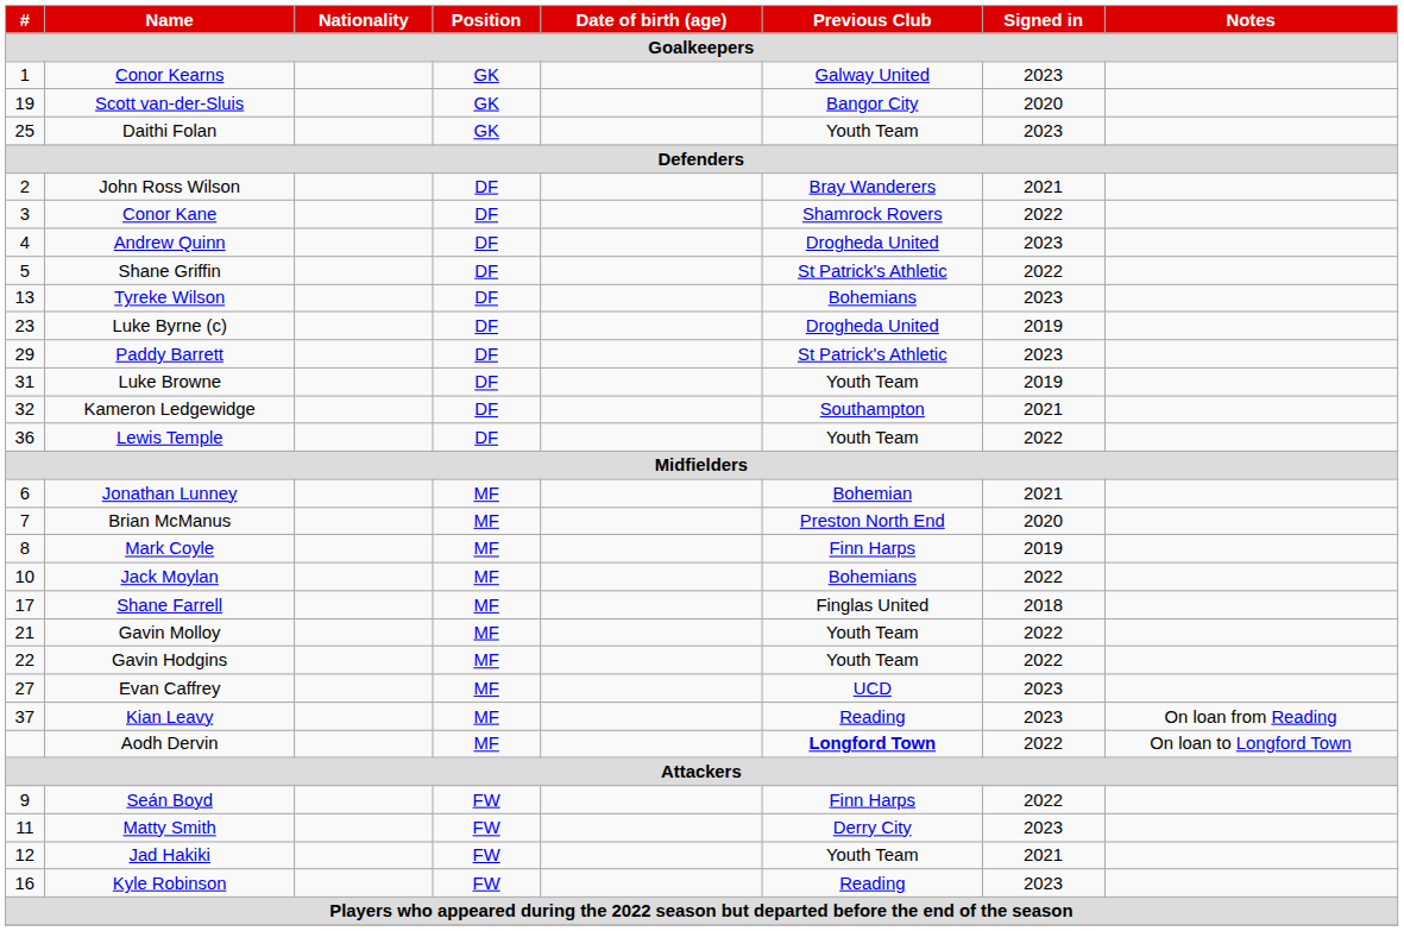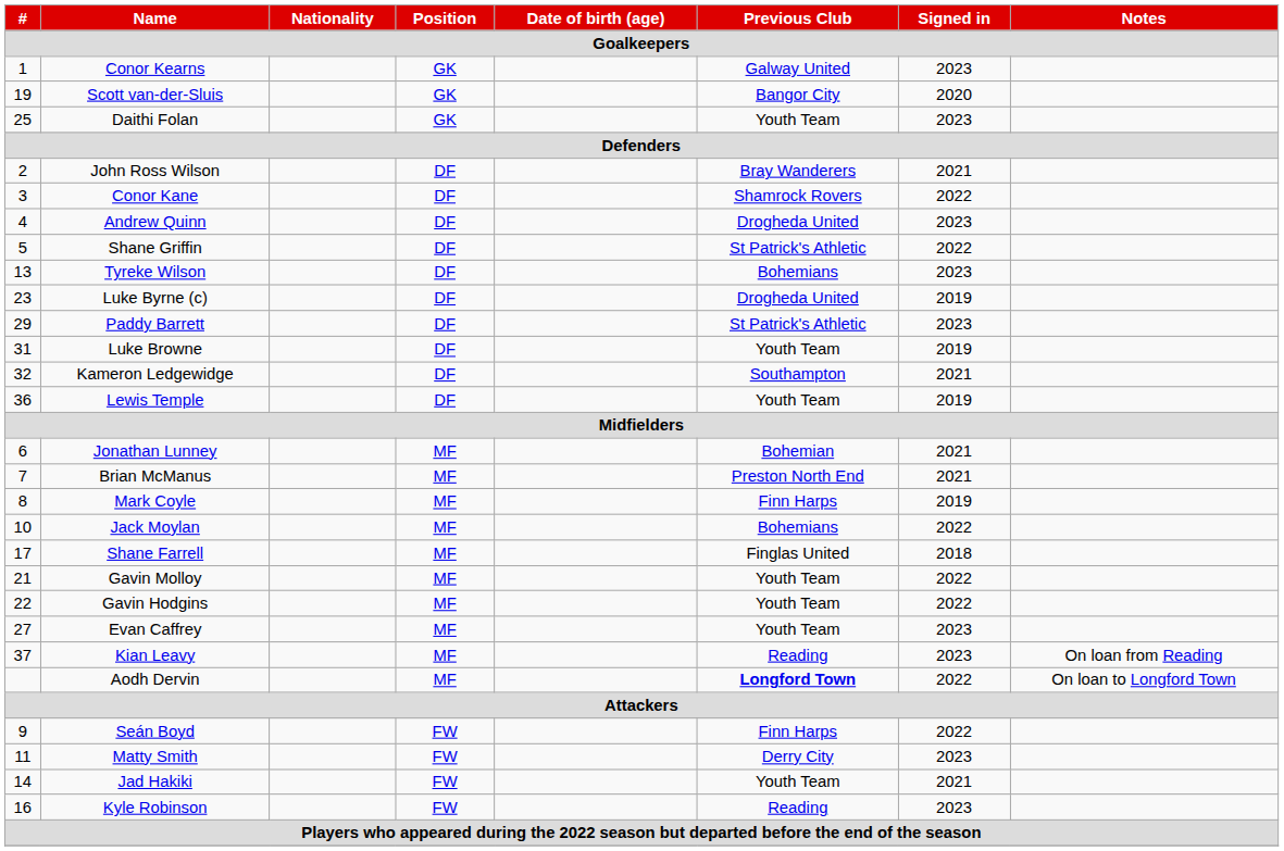Lewis Temple | Signed in: 2022 -> 2019
Brian McManus | Signed in: 2020 -> 2021
Evan Caffrey | Previous Club: UCD -> Youth Team
Jad Hakiki | #: 12 -> 14
